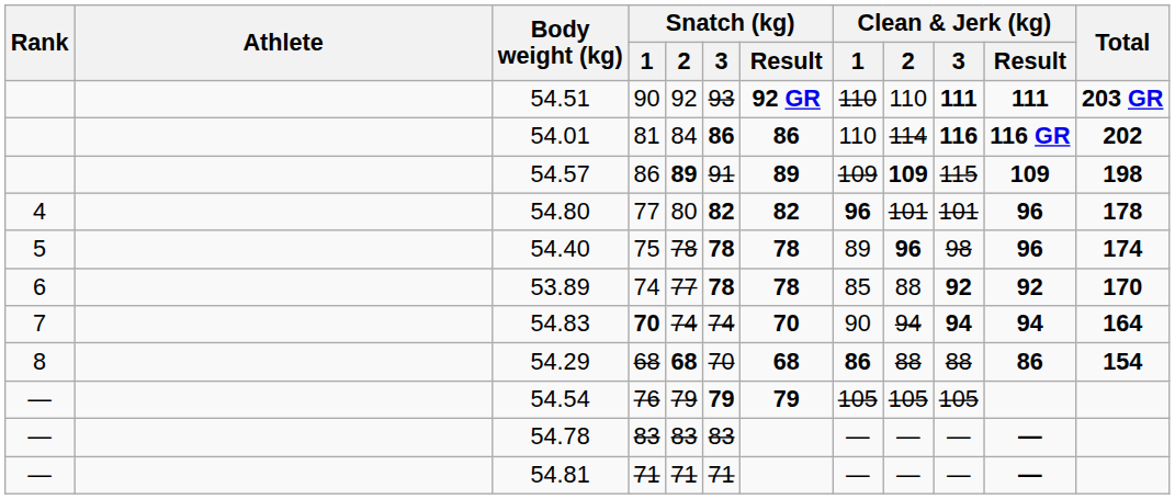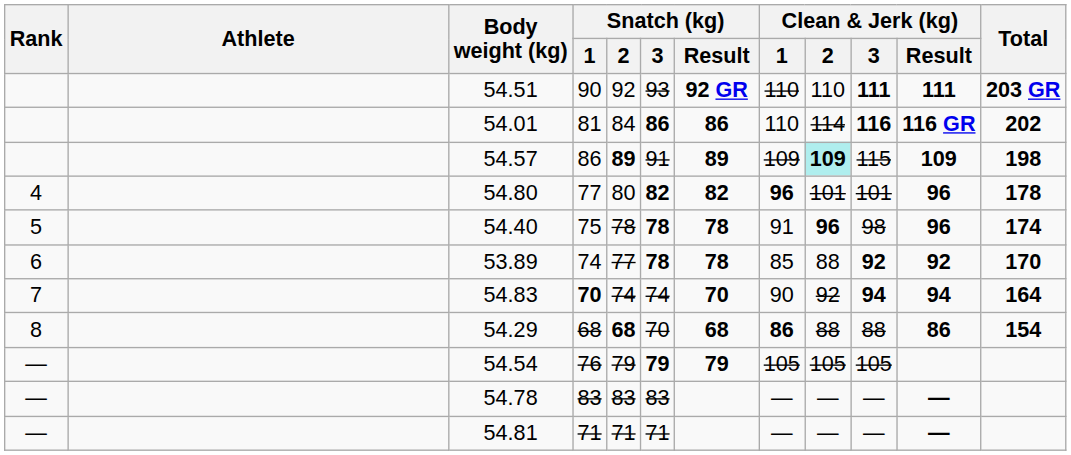54.57 | Clean & Jerk (kg) / 2: no background -> paleturquoise background
54.40 | Clean & Jerk (kg) / 1: 89 -> 91
54.83 | Clean & Jerk (kg) / 2: 94 -> 92
